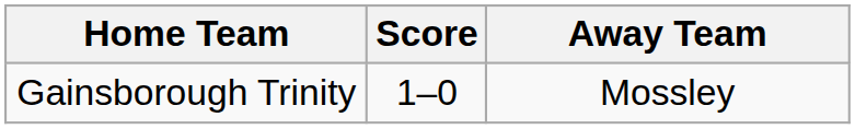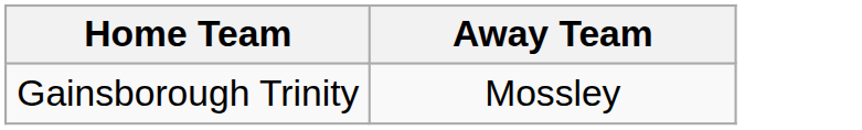- column: Score | 1–0
